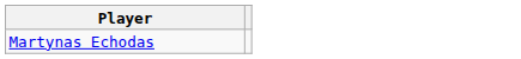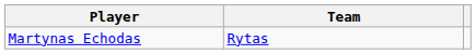+ column: Team | Rytas
